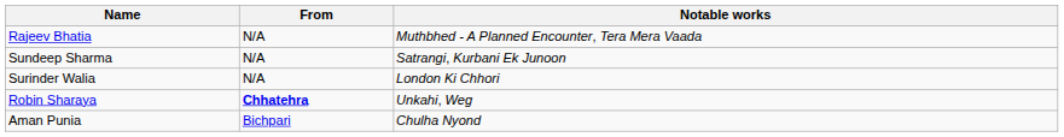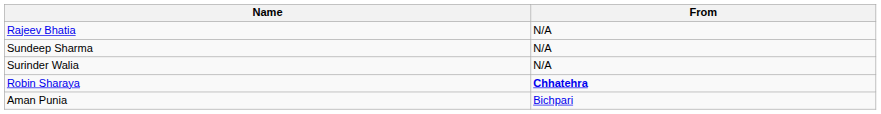- column: Notable works | Muthbhed - A Planned Encounter, Tera Mera Vaada | Satrangi, Kurbani Ek Junoon | London Ki Chhori | Unkahi, Weg | Chulha Nyond
